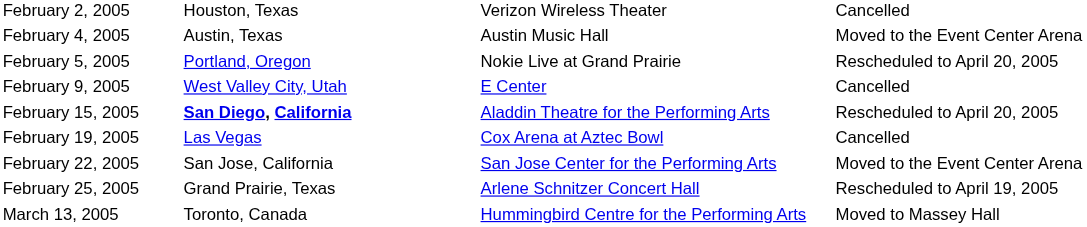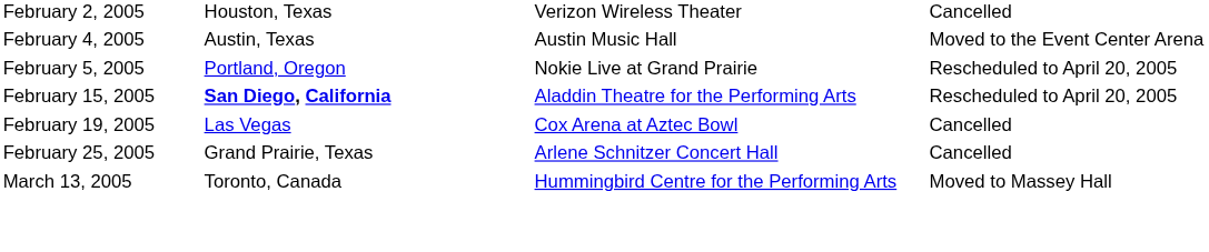- row: February 9, 2005 | West Valley City, Utah | E Center | Cancelled
- row: February 22, 2005 | San Jose, California | San Jose Center for the Performing Arts | Moved to the Event Center Arena
February 25, 2005 | column 4: Rescheduled to April 19, 2005 -> Cancelled
